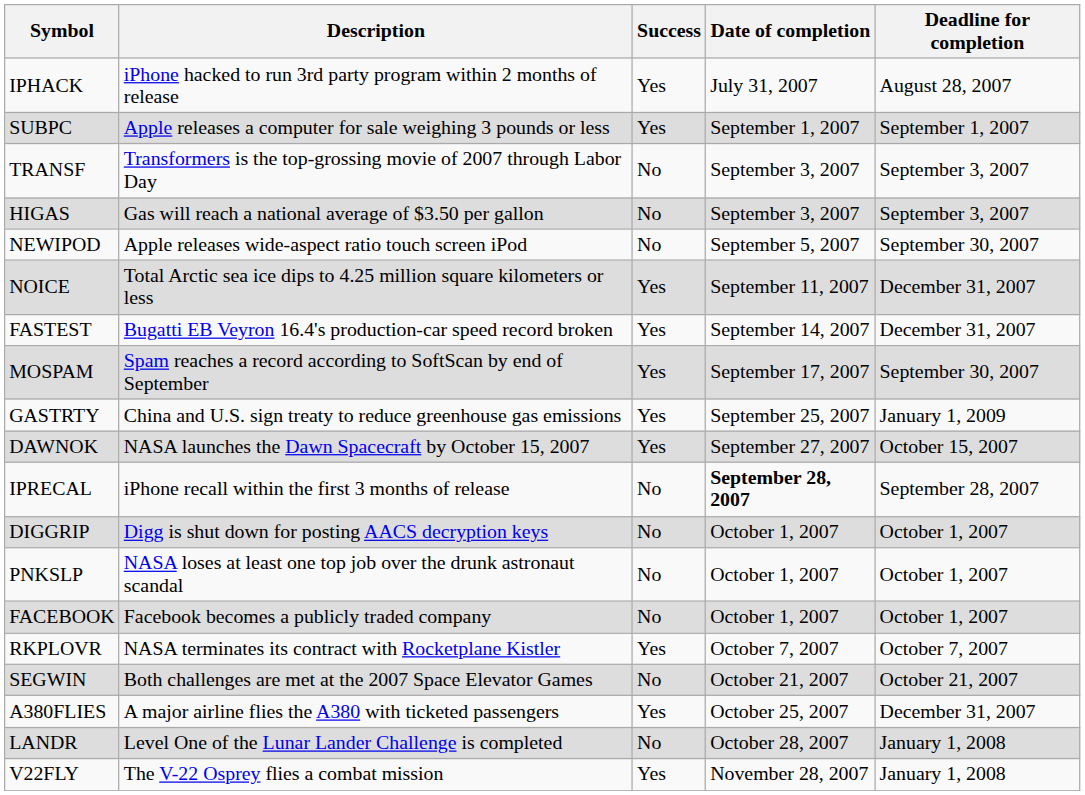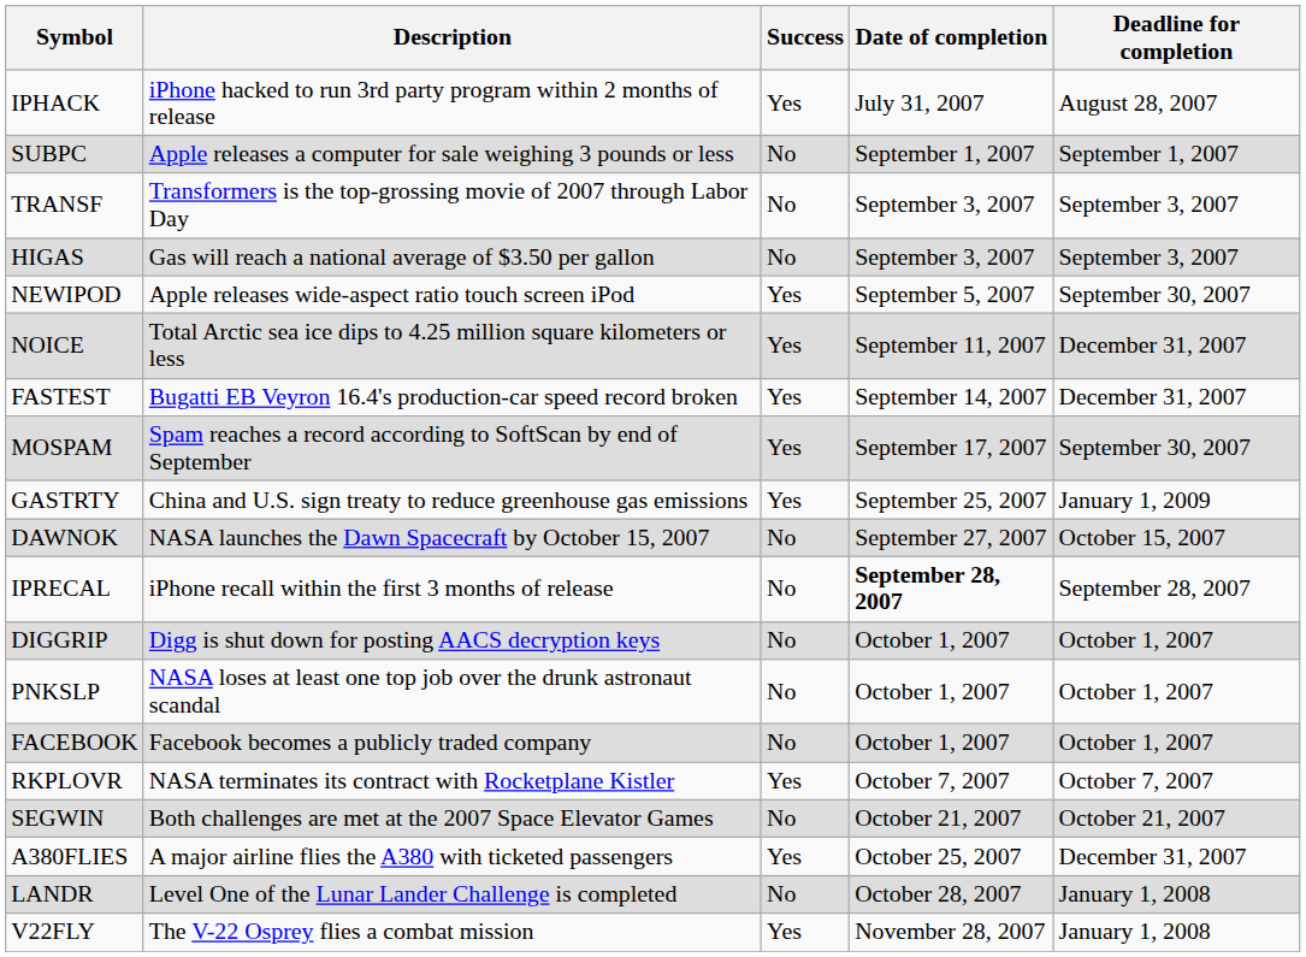SUBPC | Success: Yes -> No
NEWIPOD | Success: No -> Yes
DAWNOK | Success: Yes -> No
